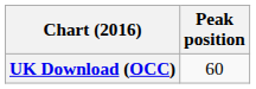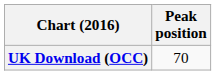UK Download (OCC) | Peak position: 60 -> 70
